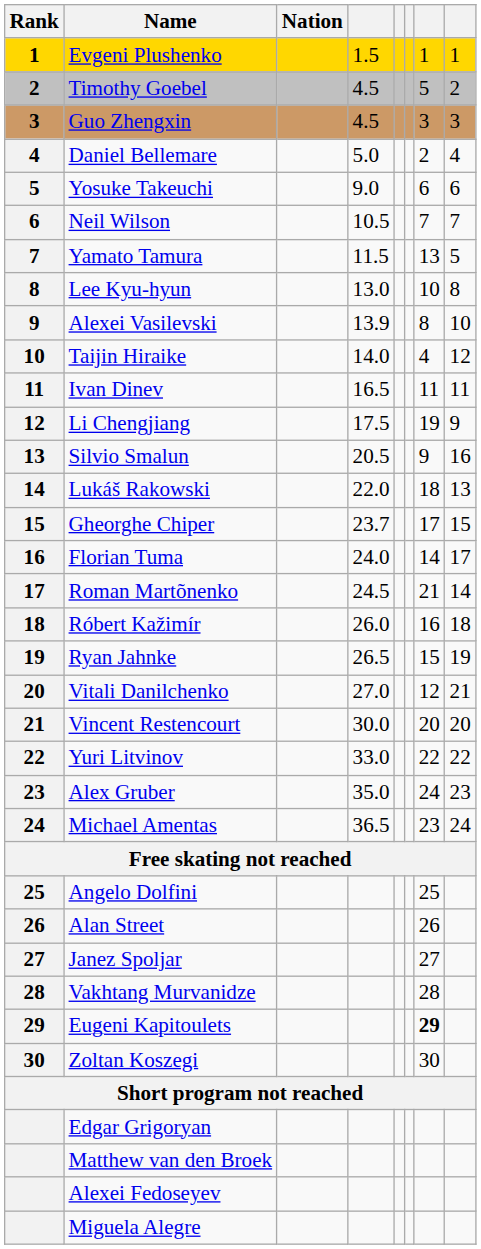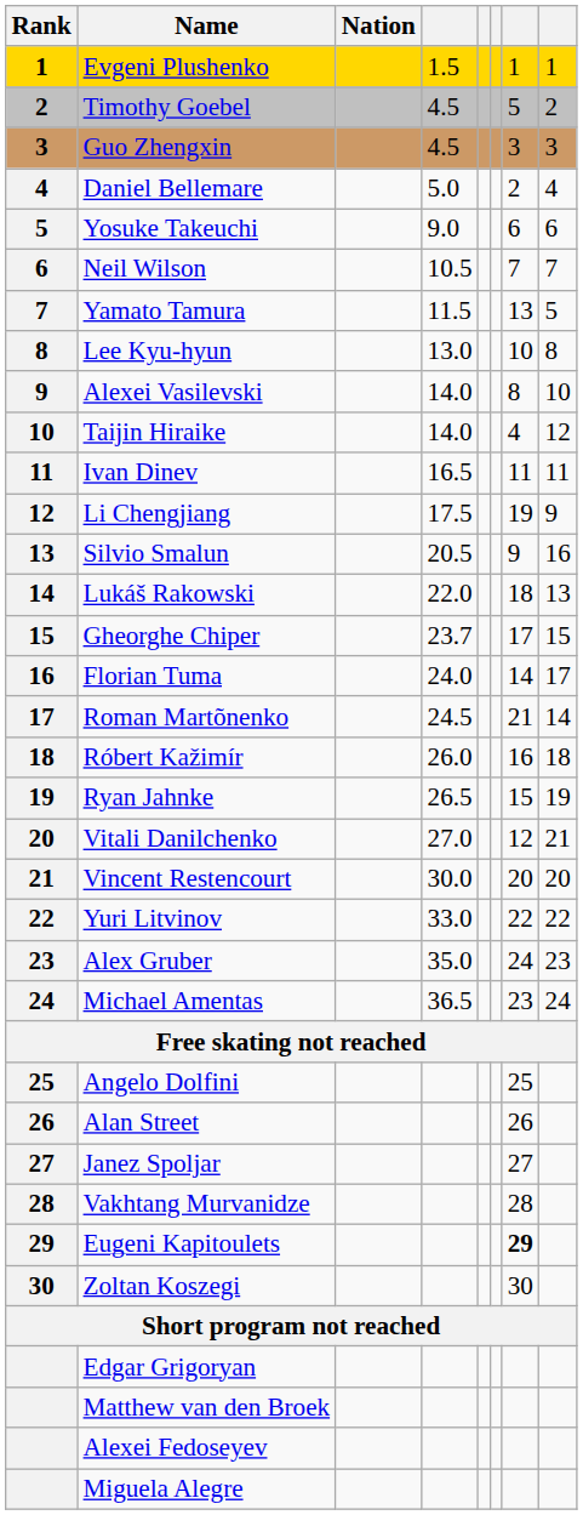Alexei Vasilevski | column 4: 13.9 -> 14.0
